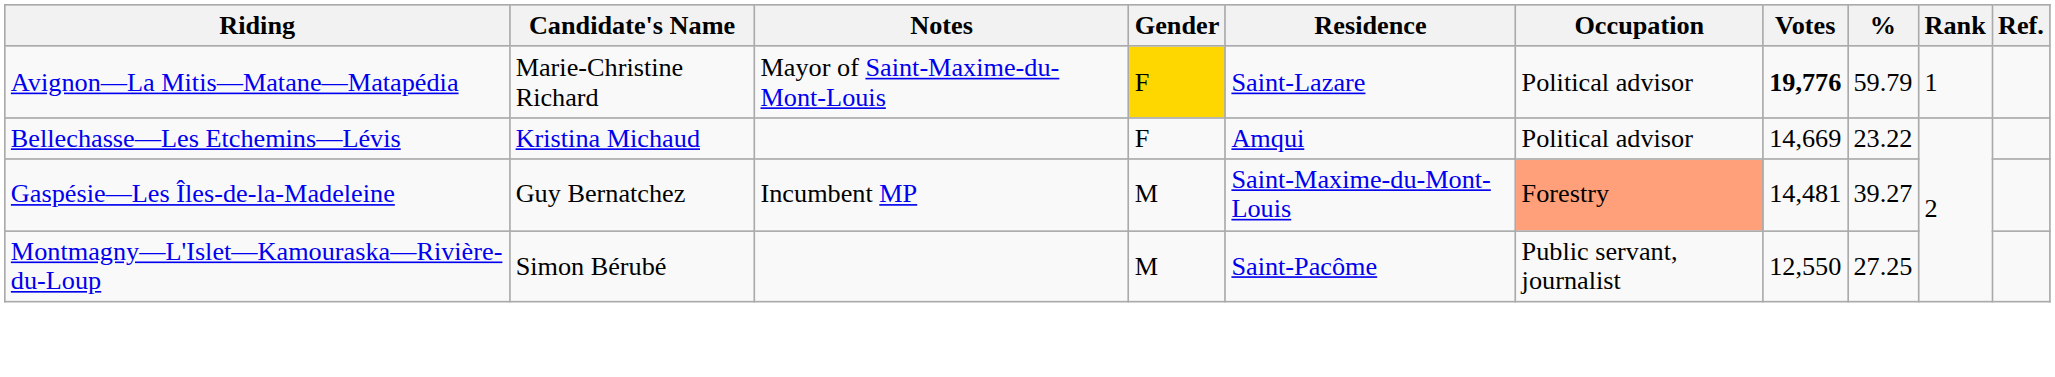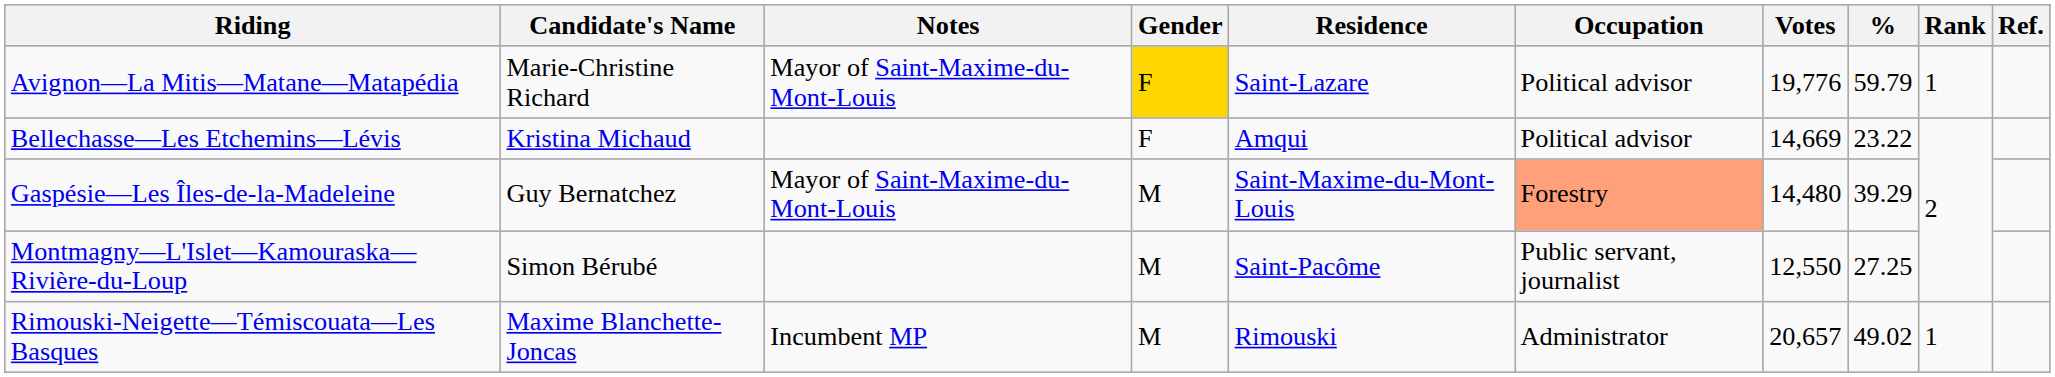Avignon—La Mitis—Matane—Matapédia | Votes: bold -> normal
Gaspésie—Les Îles-de-la-Madeleine | Notes: Incumbent MP -> Mayor of Saint-Maxime-du-Mont-Louis
Gaspésie—Les Îles-de-la-Madeleine | Votes: 14,481 -> 14,480
Gaspésie—Les Îles-de-la-Madeleine | %: 39.27 -> 39.29
+ row: Rimouski-Neigette—Témiscouata—Les Basques | Maxime Blanchette-Joncas | Incumbent MP | M | Rimouski | Administrator | 20,657 | 49.02 | 1
